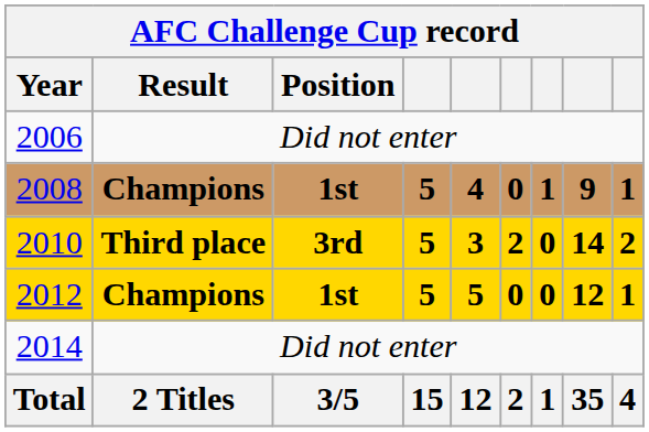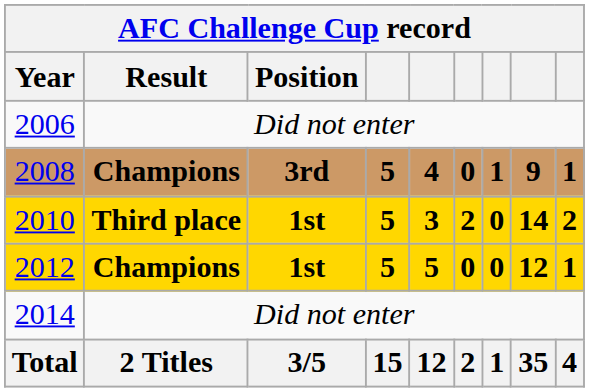2008 | Position: 1st -> 3rd
2010 | Position: 3rd -> 1st
